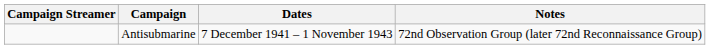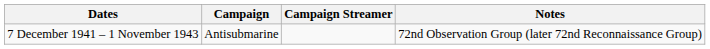columns swapped: Campaign Streamer <-> Dates
